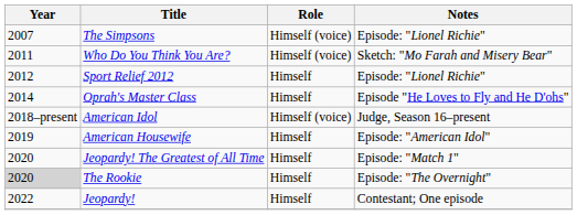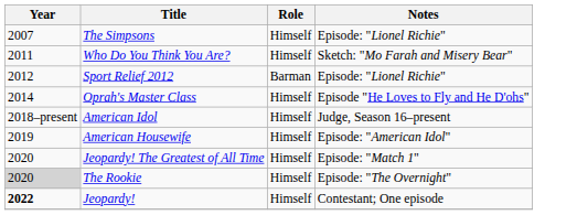The Simpsons | Role: Himself (voice) -> Himself
Who Do You Think You Are? | Role: Himself (voice) -> Himself
Sport Relief 2012 | Role: Himself -> Barman
American Idol | Role: Himself (voice) -> Himself
Jeopardy! | Year: normal -> bold
